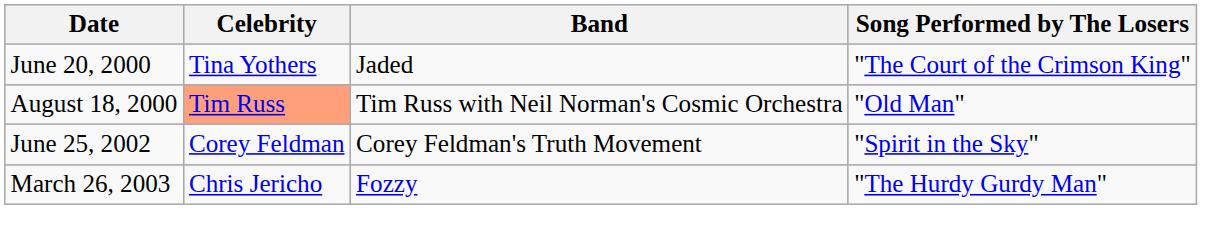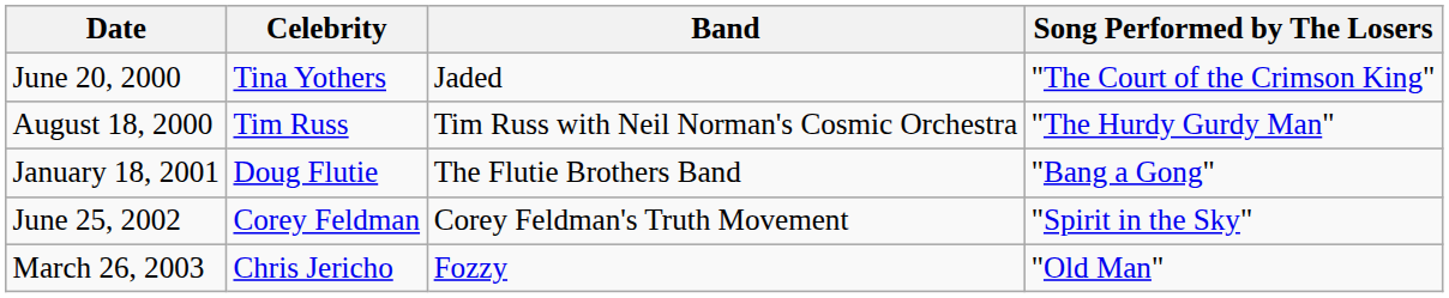August 18, 2000 | Celebrity: lightsalmon background -> no background
August 18, 2000 | Song Performed by The Losers: "Old Man" -> "The Hurdy Gurdy Man"
+ row: January 18, 2001 | Doug Flutie | The Flutie Brothers Band | "Bang a Gong"
March 26, 2003 | Song Performed by The Losers: "The Hurdy Gurdy Man" -> "Old Man"
